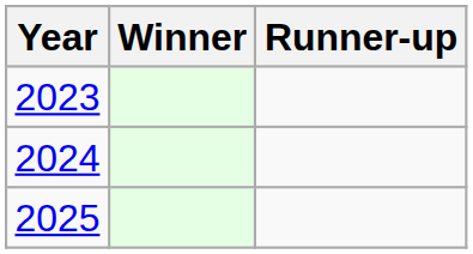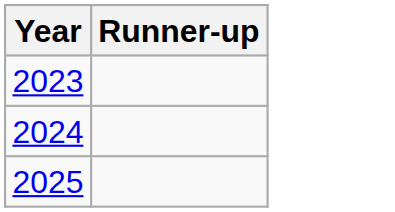- column: Winner
